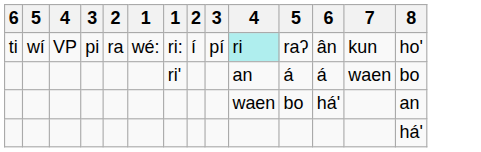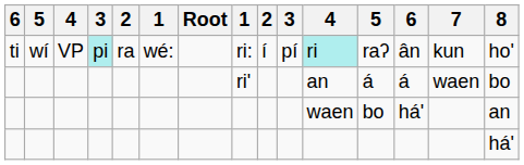+ column: Root
ti | column 4: no background -> paleturquoise background
